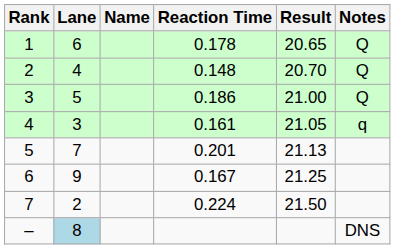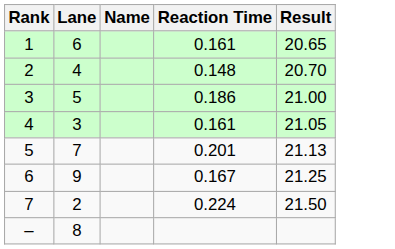- column: Notes | Q | Q | Q | q | DNS
1 | Reaction Time: 0.178 -> 0.161
– | Lane: lightblue background -> no background
